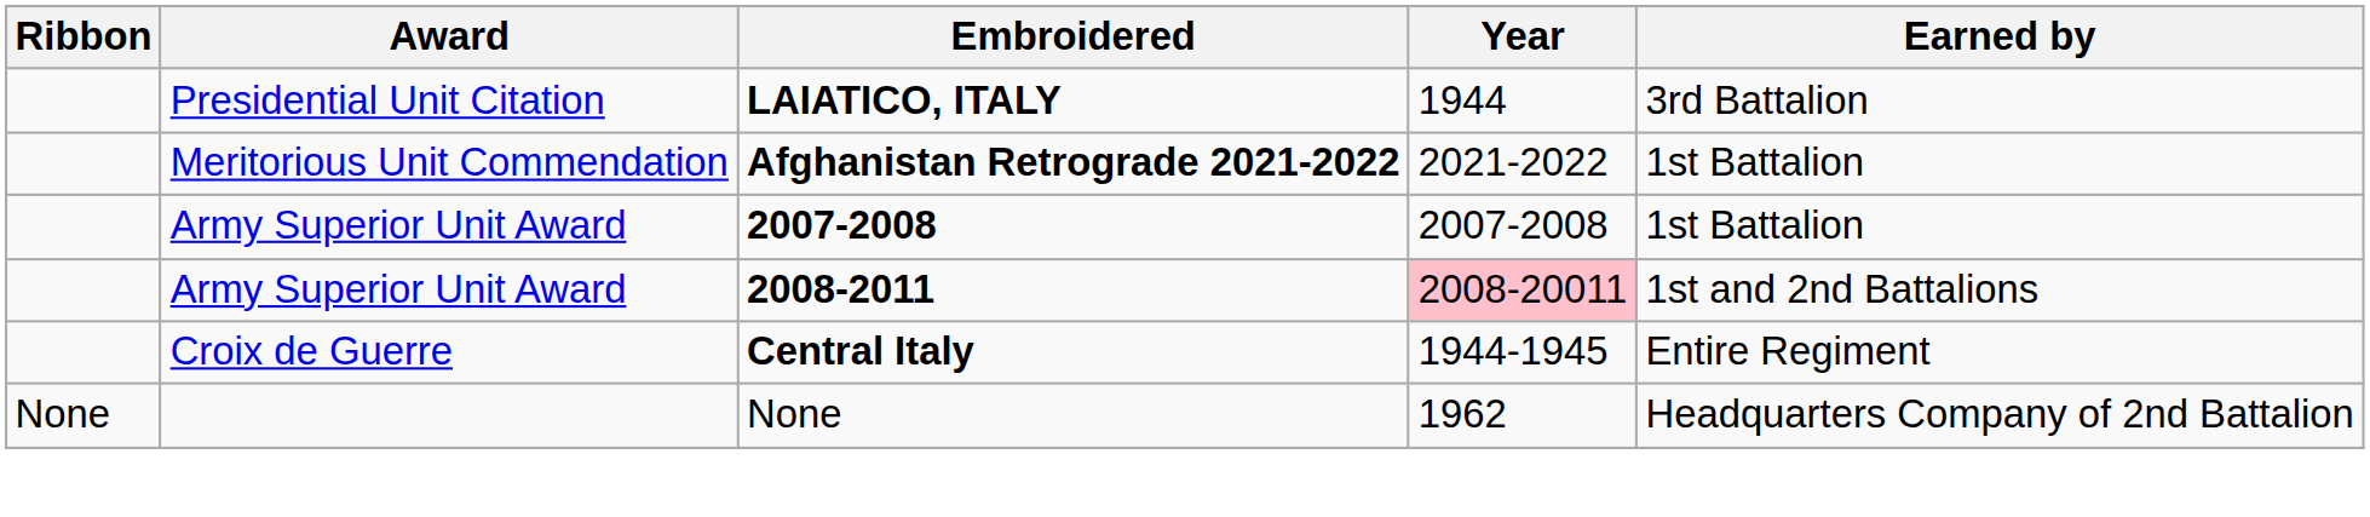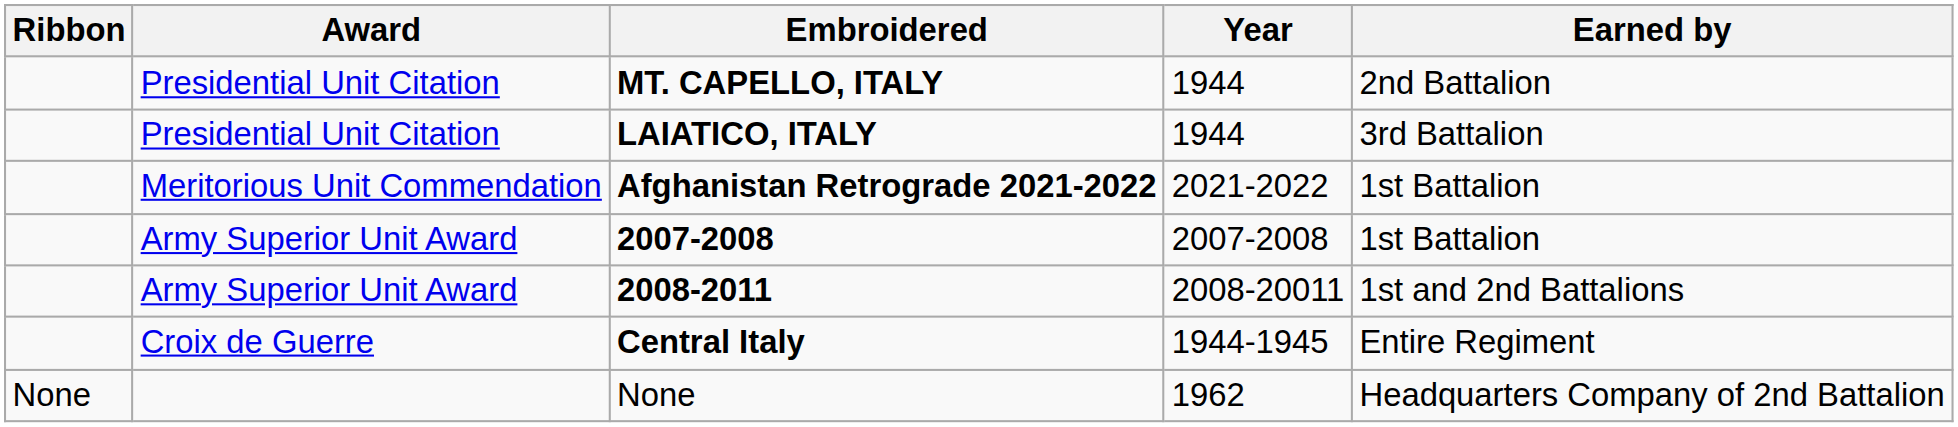+ row: Presidential Unit Citation | MT. CAPELLO, ITALY | 1944 | 2nd Battalion
2008-2011 | Year: pink background -> no background
